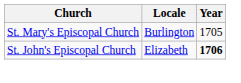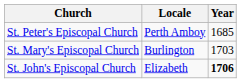+ row: St. Peter's Episcopal Church | Perth Amboy | 1685
St. Mary's Episcopal Church | Year: 1705 -> 1703
